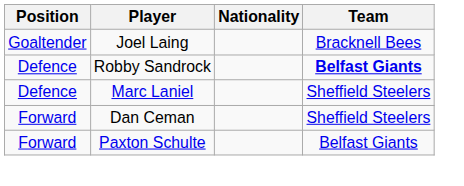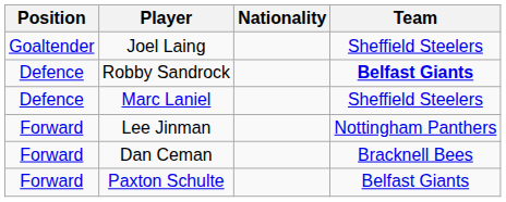Joel Laing | Team: Bracknell Bees -> Sheffield Steelers
+ row: Forward | Lee Jinman | Nottingham Panthers
Dan Ceman | Team: Sheffield Steelers -> Bracknell Bees
